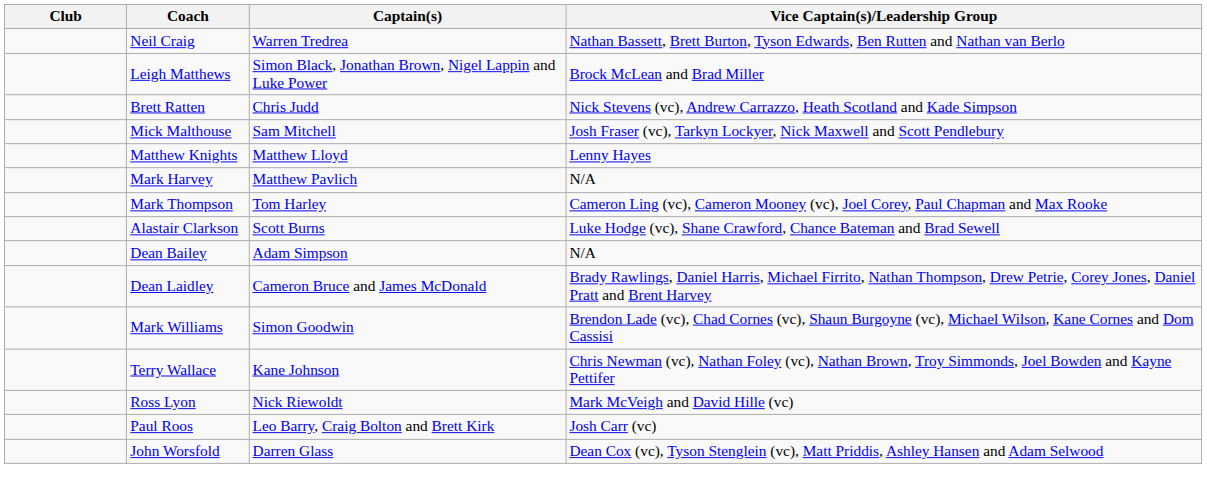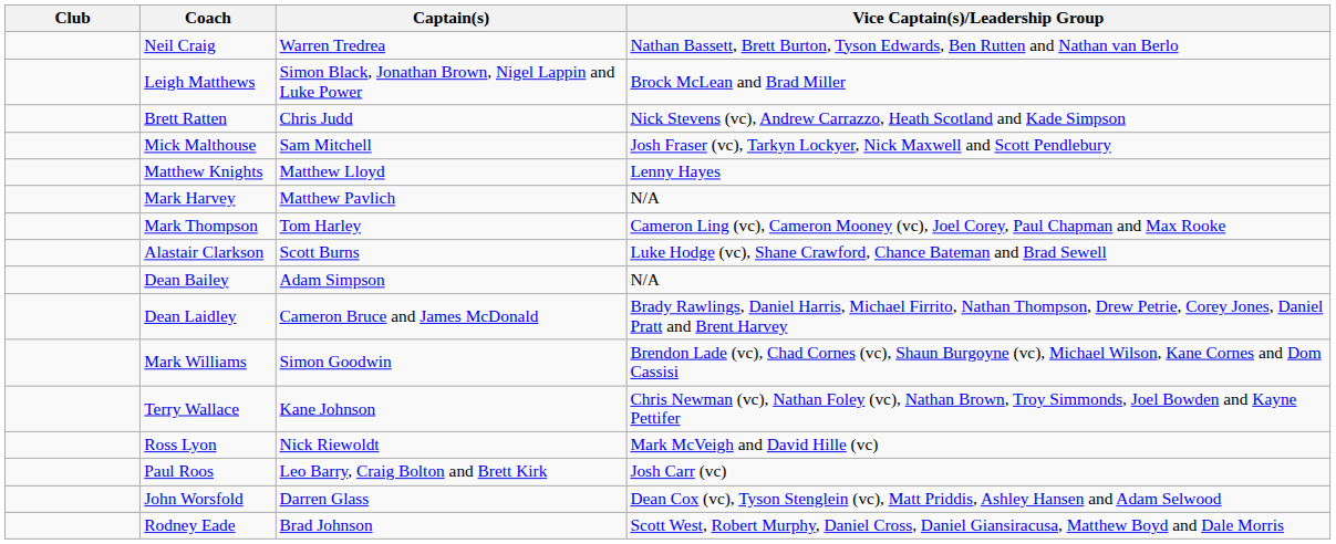+ row: Rodney Eade | Brad Johnson | Scott West, Robert Murphy, Daniel Cross, Daniel Giansiracusa, Matthew Boyd and Dale Morris
